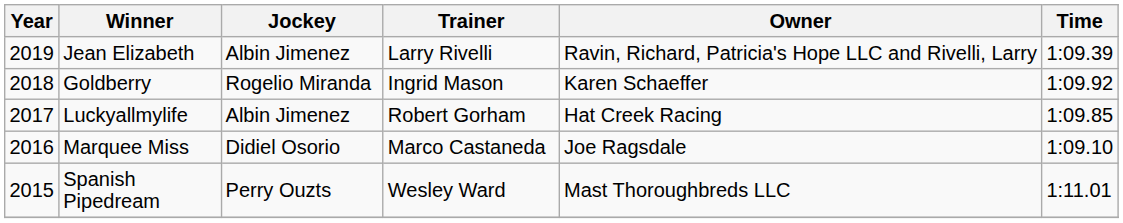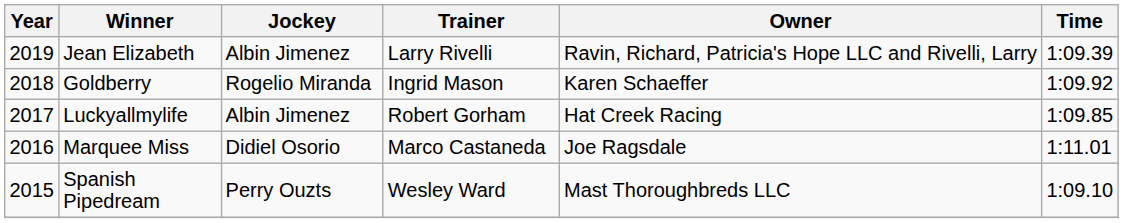Marquee Miss | Time: 1:09.10 -> 1:11.01
Spanish Pipedream | Time: 1:11.01 -> 1:09.10
